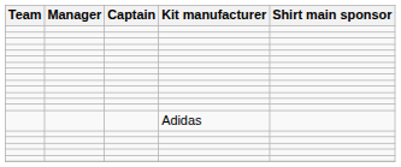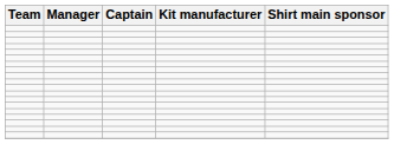- row: Adidas
